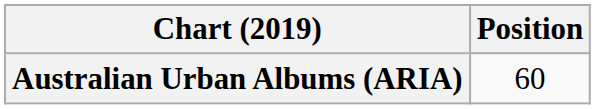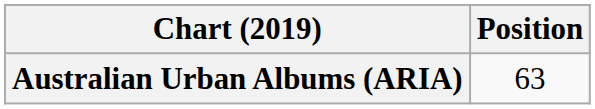Australian Urban Albums (ARIA) | Position: 60 -> 63
